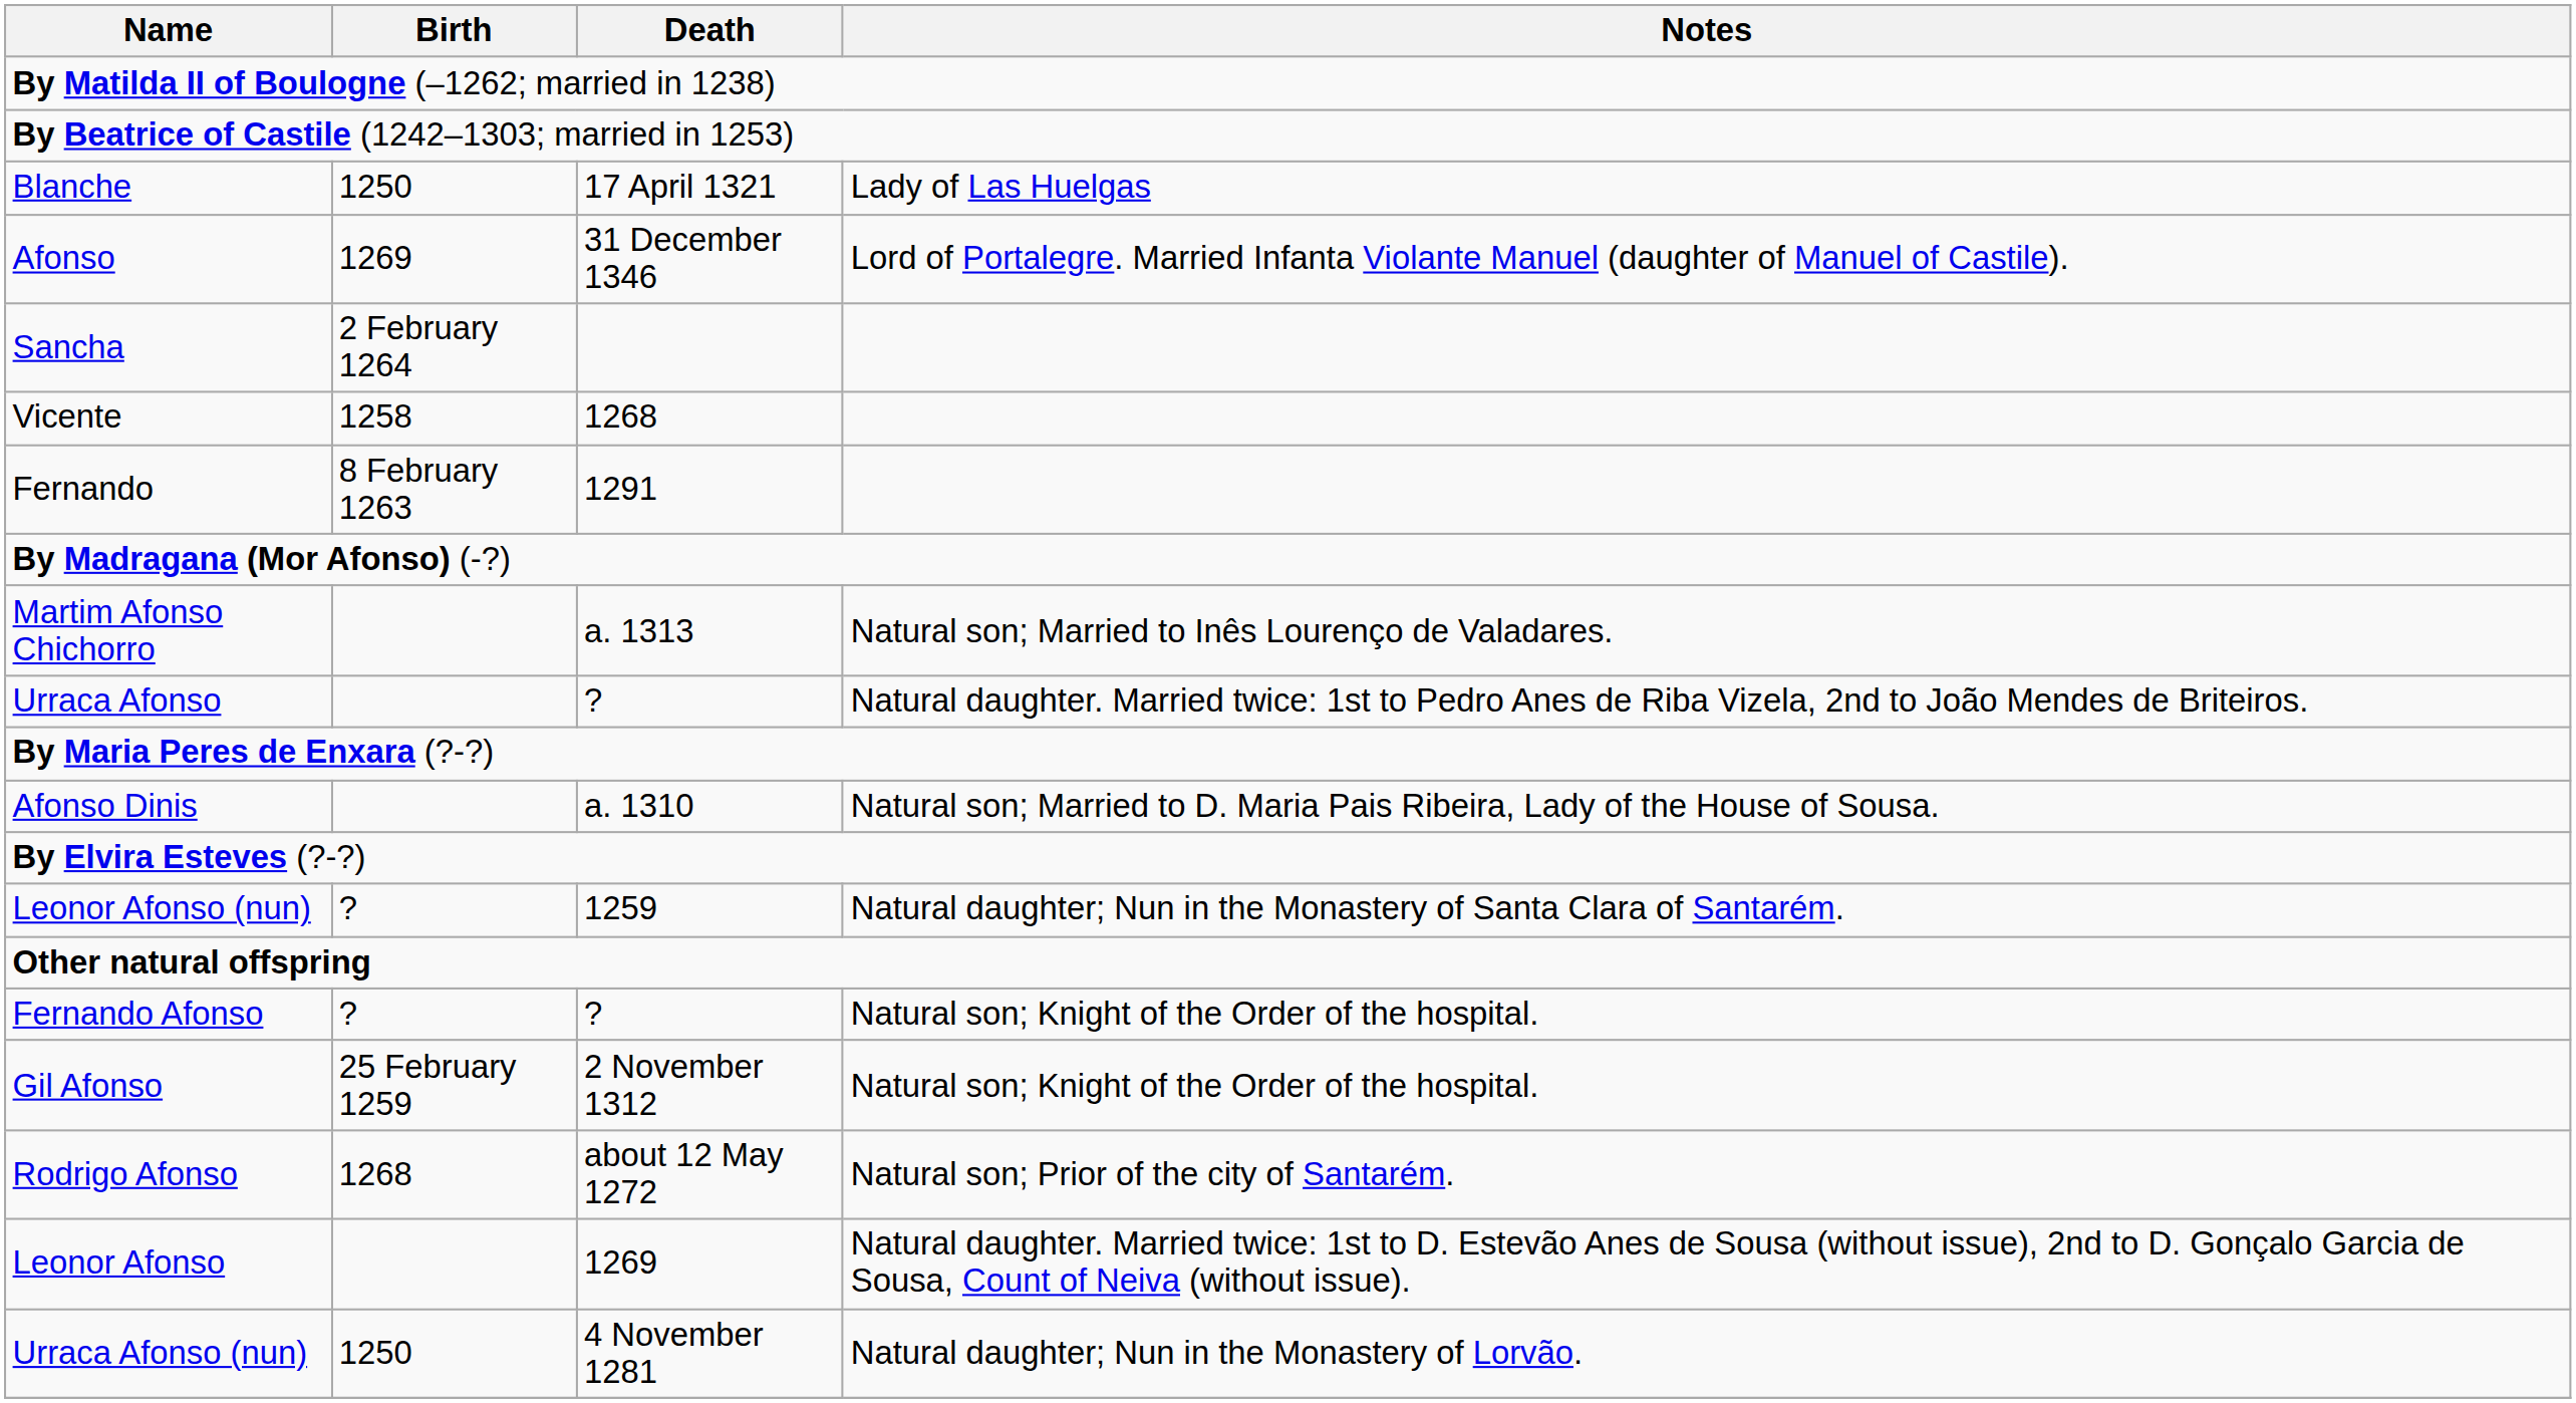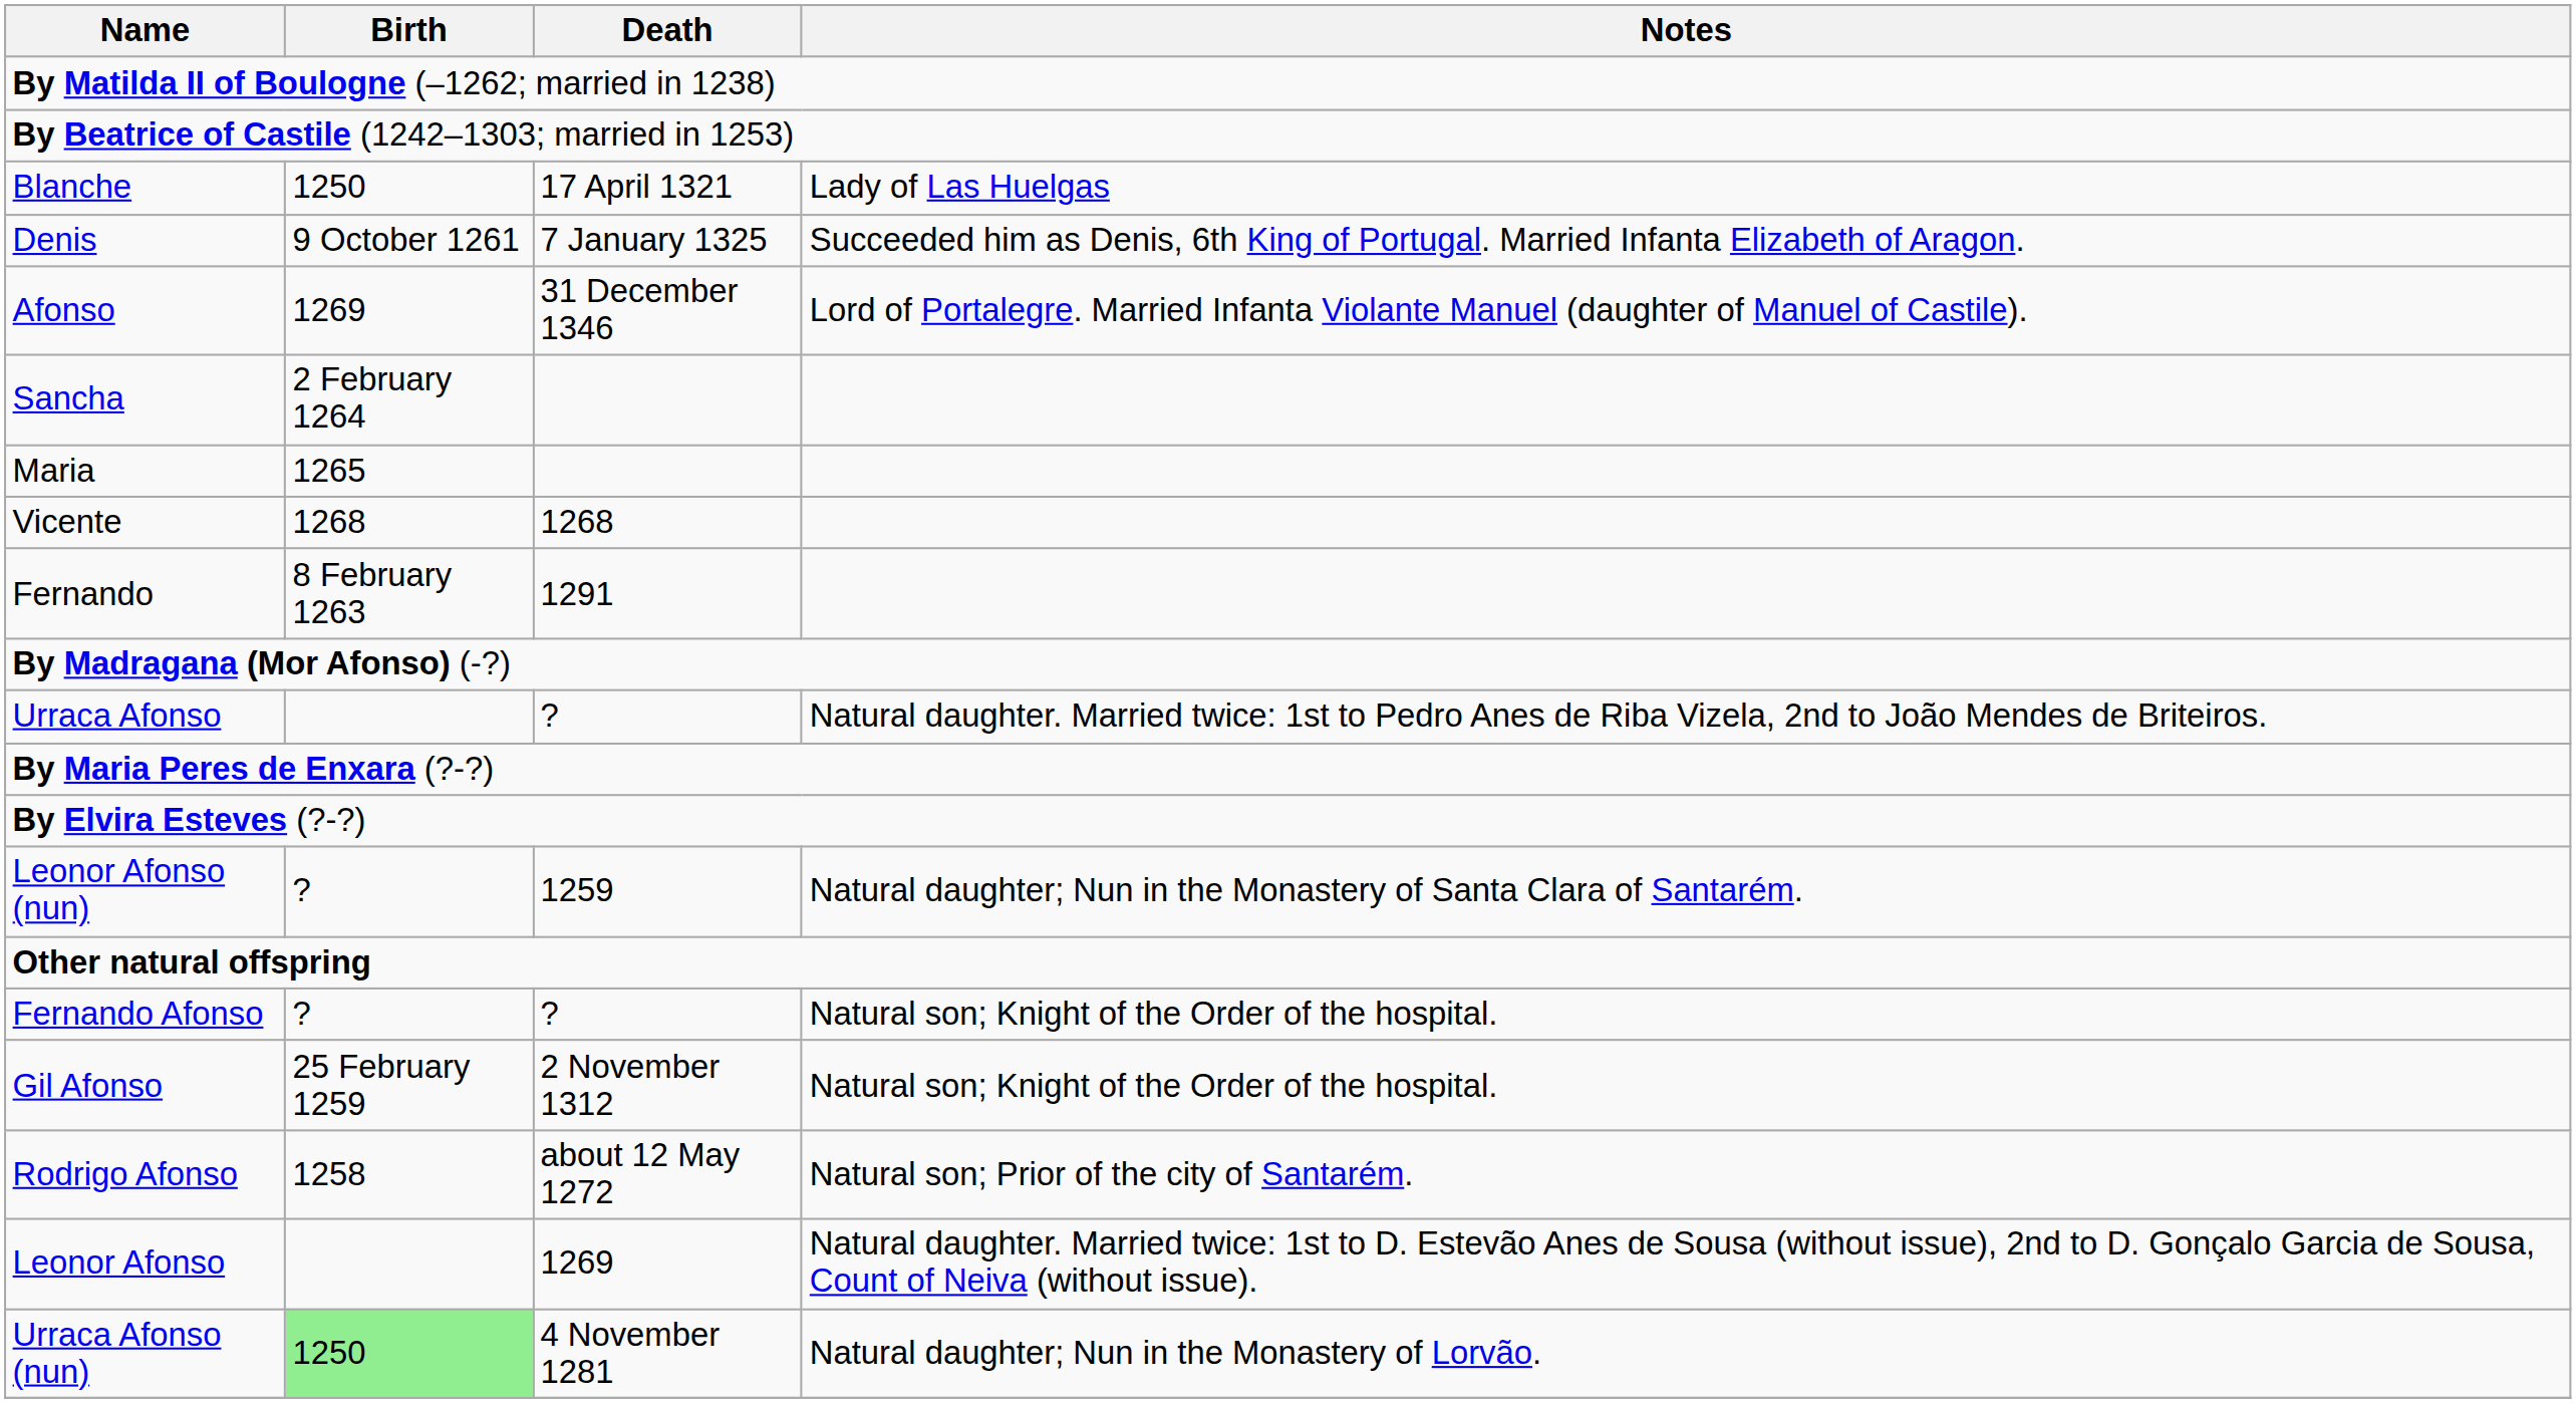+ row: Denis | 9 October 1261 | 7 January 1325 | Succeeded him as Denis, 6th King of Portugal. Married Infanta Elizabeth of Aragon.
+ row: Maria | 1265
Vicente | Birth: 1258 -> 1268
- row: Martim Afonso Chichorro | a. 1313 | Natural son; Married to Inês Lourenço de Valadares.
- row: Afonso Dinis | a. 1310 | Natural son; Married to D. Maria Pais Ribeira, Lady of the House of Sousa.
Rodrigo Afonso | Birth: 1268 -> 1258
Urraca Afonso (nun) | Birth: no background -> lightgreen background
